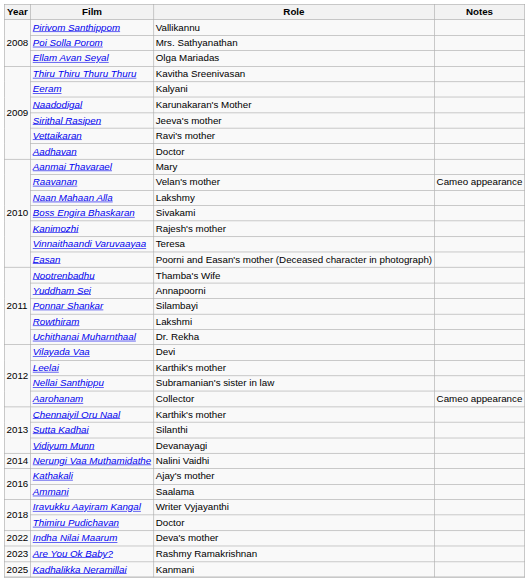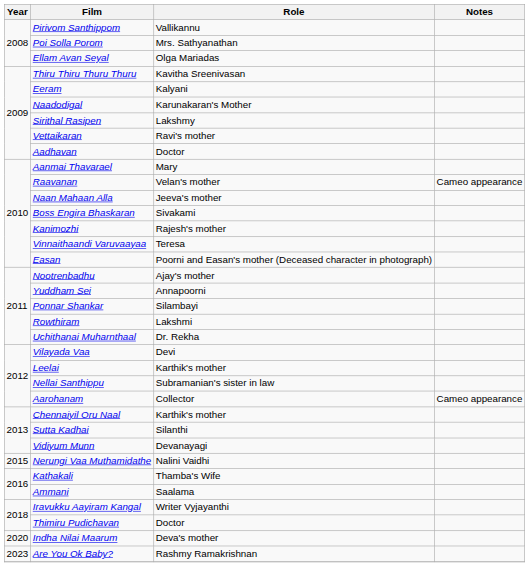Sirithal Rasipen | Role: Jeeva's mother -> Lakshmy
Naan Mahaan Alla | Role: Lakshmy -> Jeeva's mother
Nootrenbadhu | Role: Thamba's Wife -> Ajay's mother
Nerungi Vaa Muthamidathe | Year: 2014 -> 2015
Kathakali | Role: Ajay's mother -> Thamba's Wife
Indha Nilai Maarum | Year: 2022 -> 2020
- row: 2025 | Kadhalikka Neramillai | Kanmani
